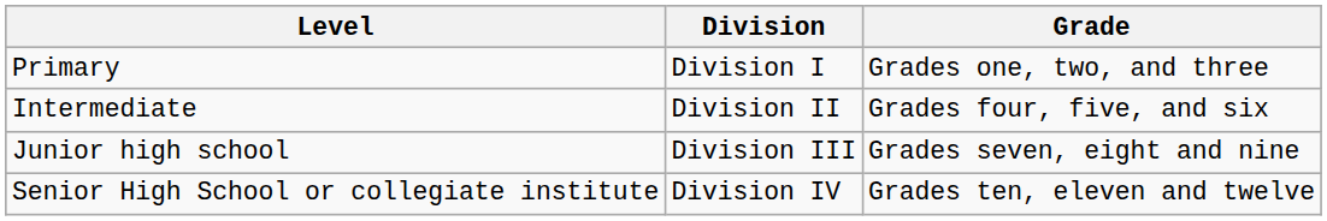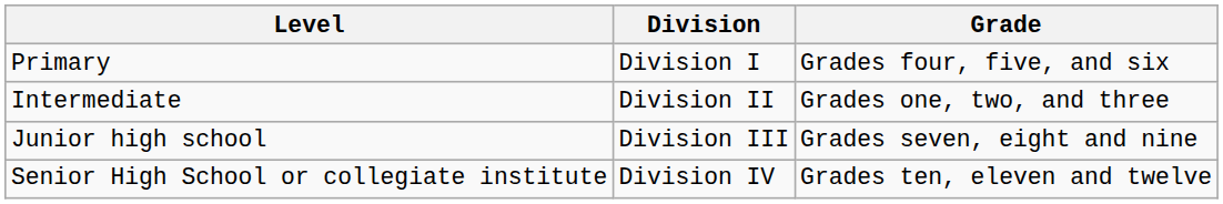Primary | Grade: Grades one, two, and three -> Grades four, five, and six
Intermediate | Grade: Grades four, five, and six -> Grades one, two, and three
